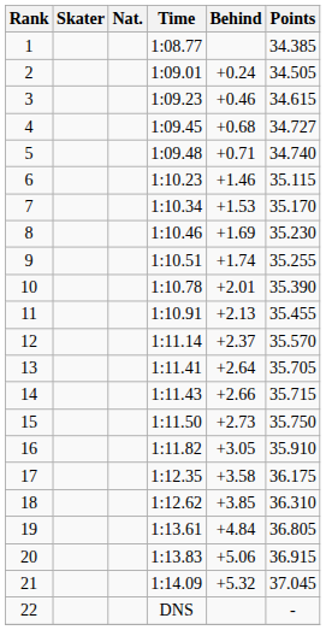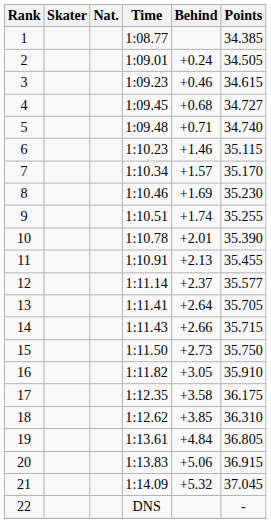7 | Behind: +1.53 -> +1.57
12 | Points: 35.570 -> 35.577
